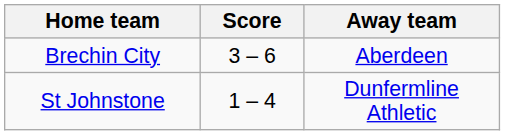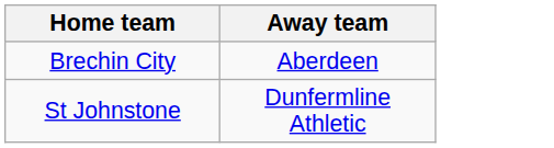- column: Score | 3 – 6 | 1 – 4
